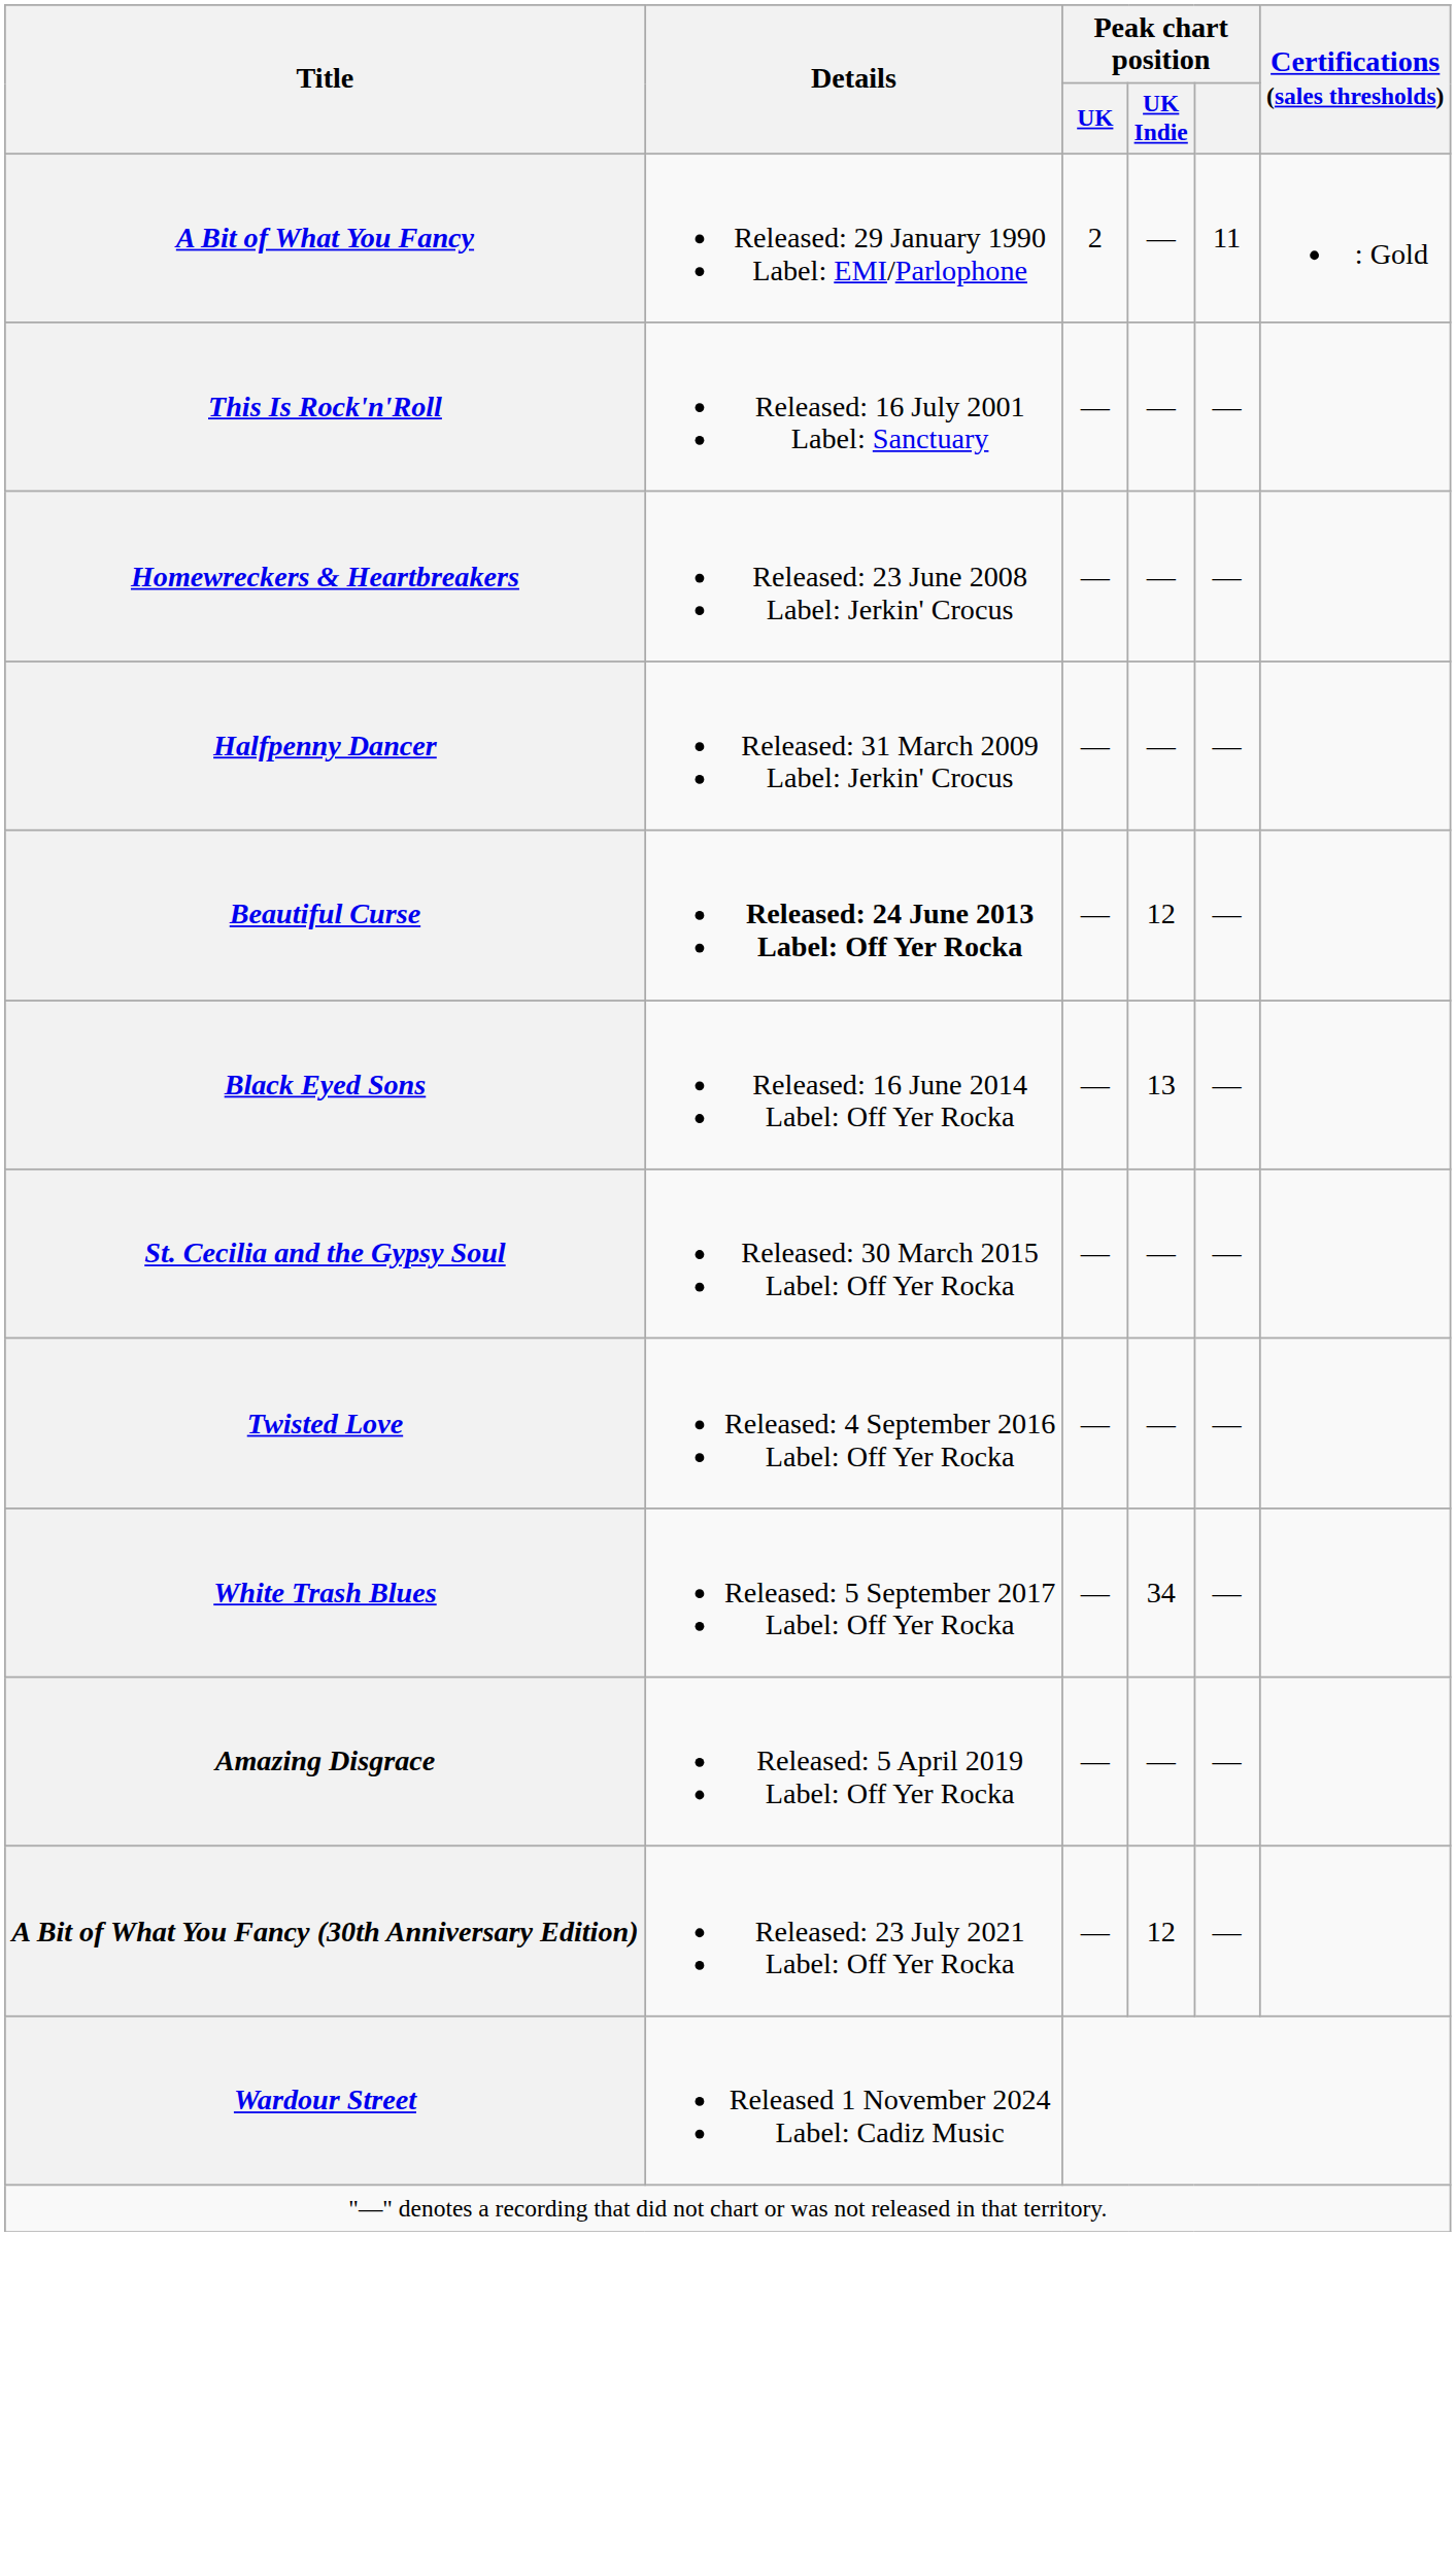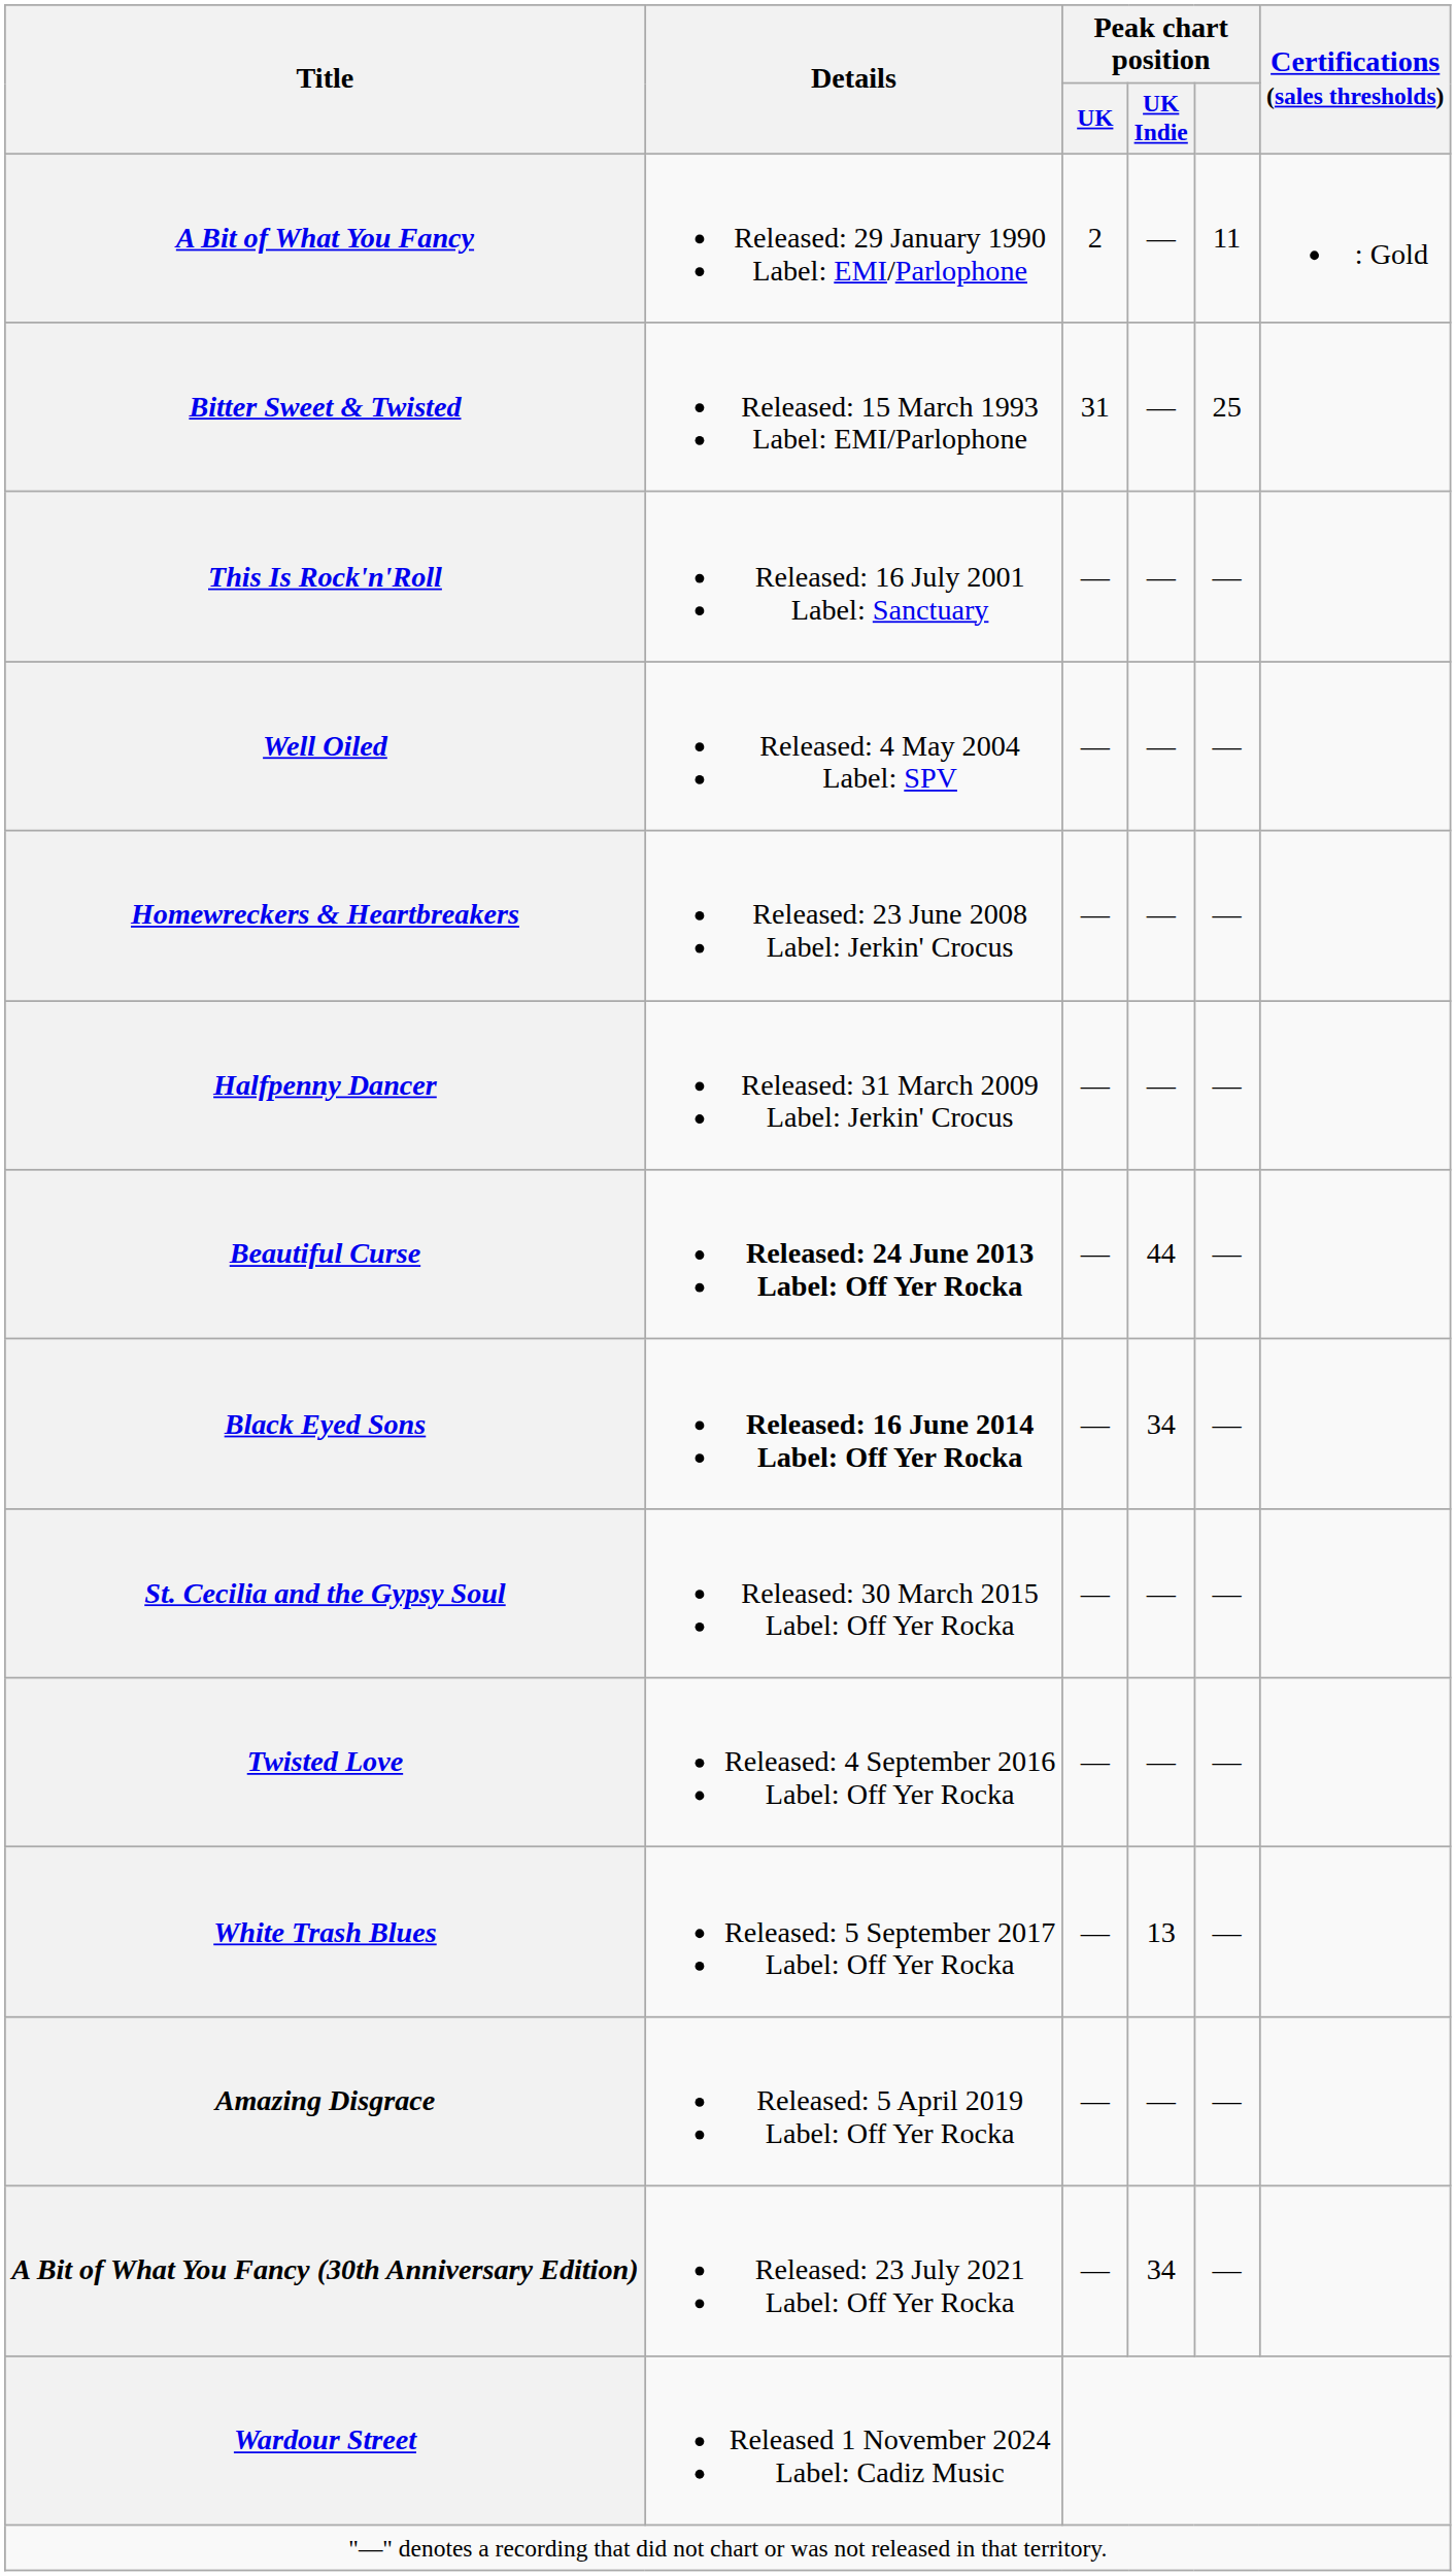+ row: Bitter Sweet & Twisted | Released: 15 March 1993 Label: EMI/Parlophone | 31 | — | 25
+ row: Well Oiled | Released: 4 May 2004 Label: SPV | — | — | —
Beautiful Curse | Peak chart position / UK Indie: 12 -> 44
Black Eyed Sons | Details: normal -> bold
Black Eyed Sons | Peak chart position / UK Indie: 13 -> 34
White Trash Blues | Peak chart position / UK Indie: 34 -> 13
A Bit of What You Fancy (30th Anniversary Edition) | Peak chart position / UK Indie: 12 -> 34
